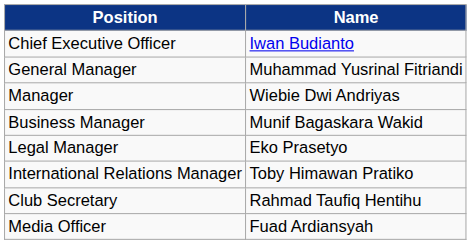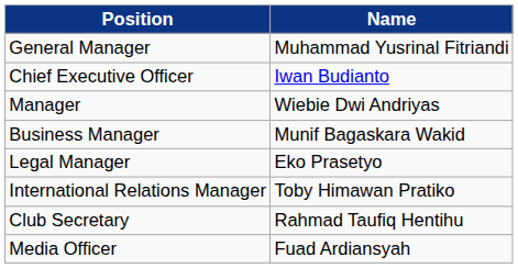rows swapped: Chief Executive Officer <-> General Manager
